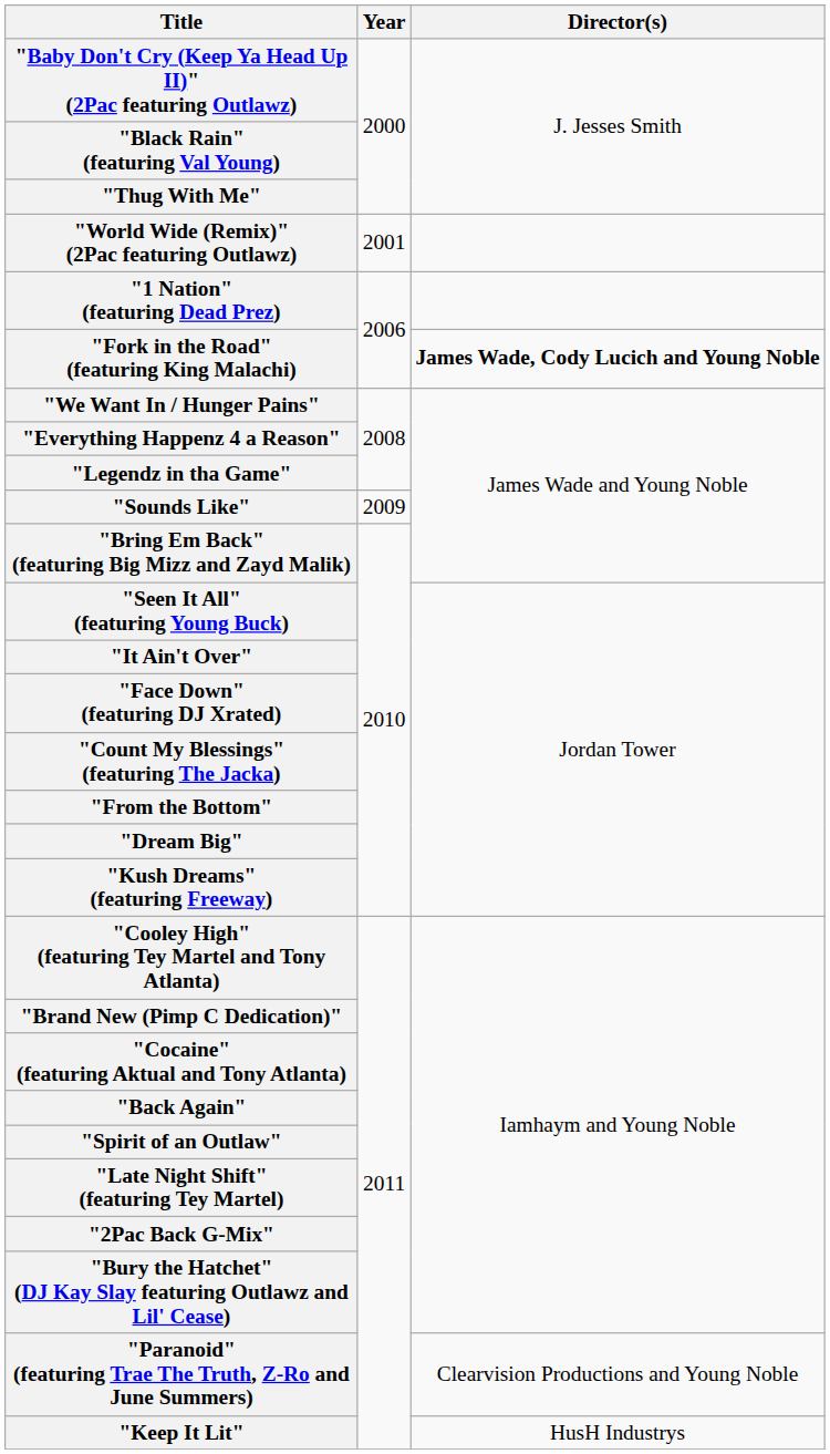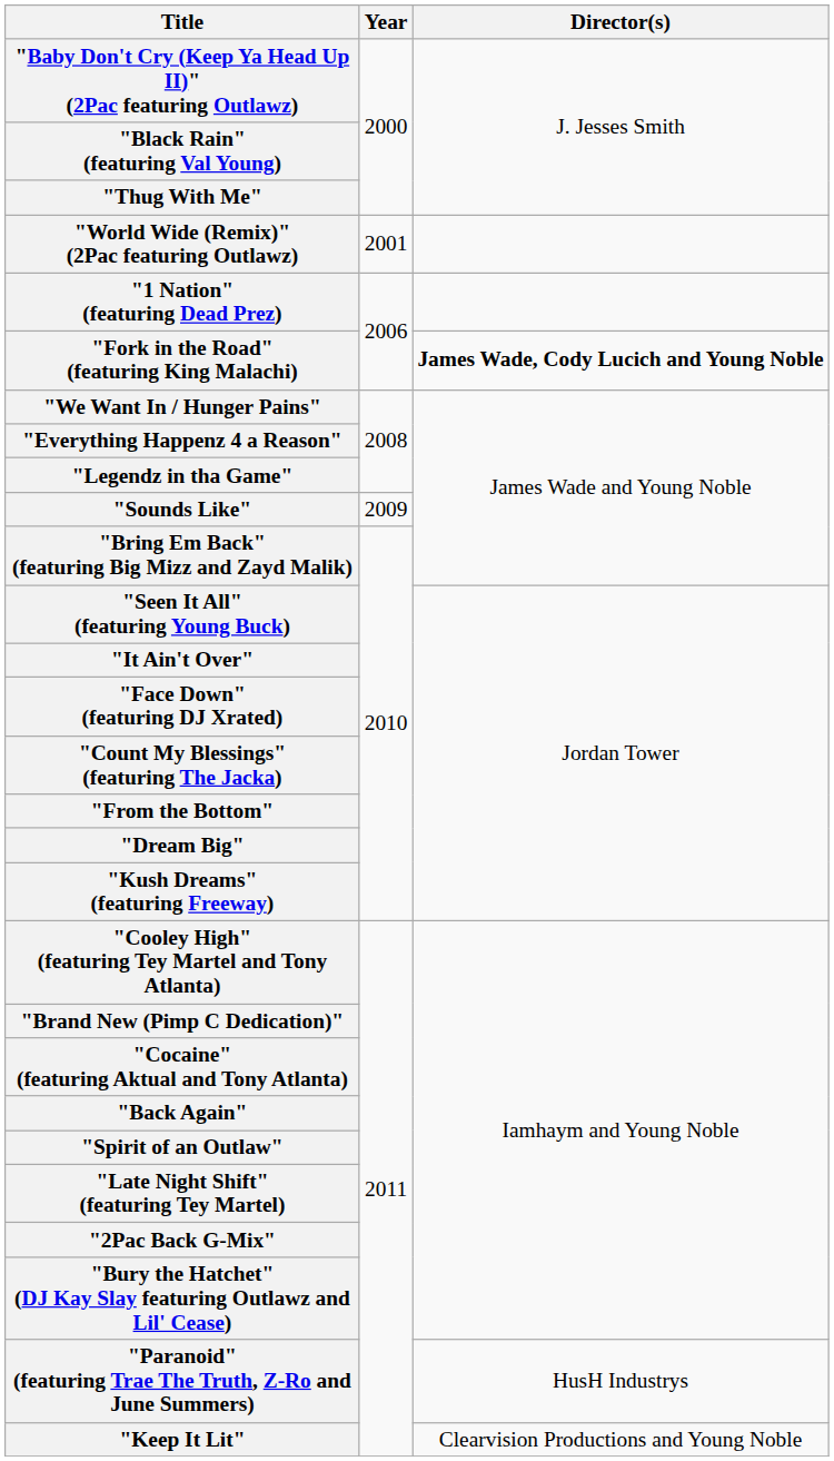"Paranoid" (featuring Trae The Truth, Z-Ro and June Summers) | Director(s): Clearvision Productions and Young Noble -> HusH Industrys
"Keep It Lit" | Director(s): HusH Industrys -> Clearvision Productions and Young Noble
